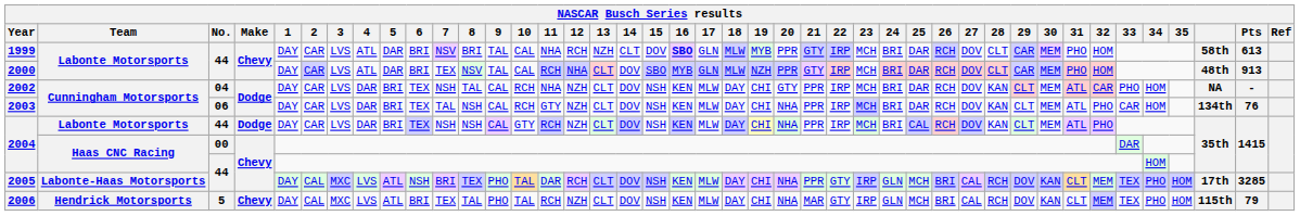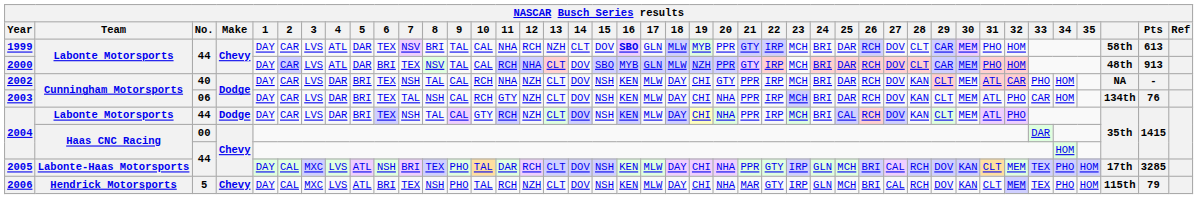1999 | 6: BRI -> TEX
2002 | No.: 04 -> 40
2004 / Labonte Motorsports | 8: NSH -> TAL
2006 | 8: TAL -> NSH
